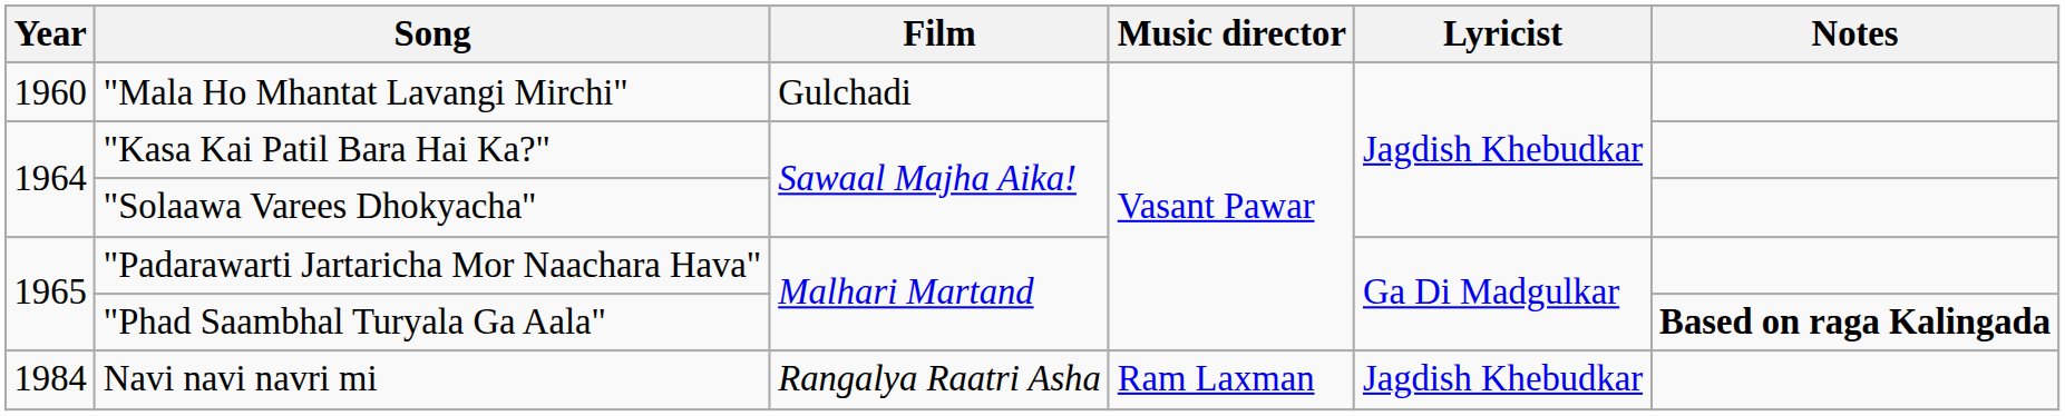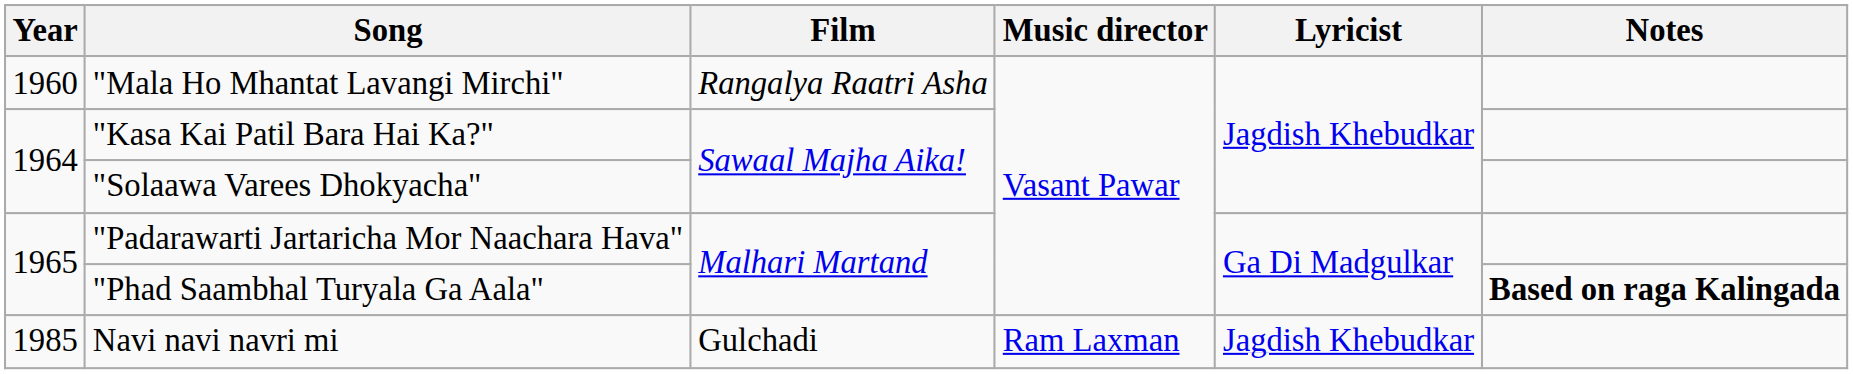"Mala Ho Mhantat Lavangi Mirchi" | Film: Gulchadi -> Rangalya Raatri Asha
Navi navi navri mi | Year: 1984 -> 1985
Navi navi navri mi | Film: Rangalya Raatri Asha -> Gulchadi
